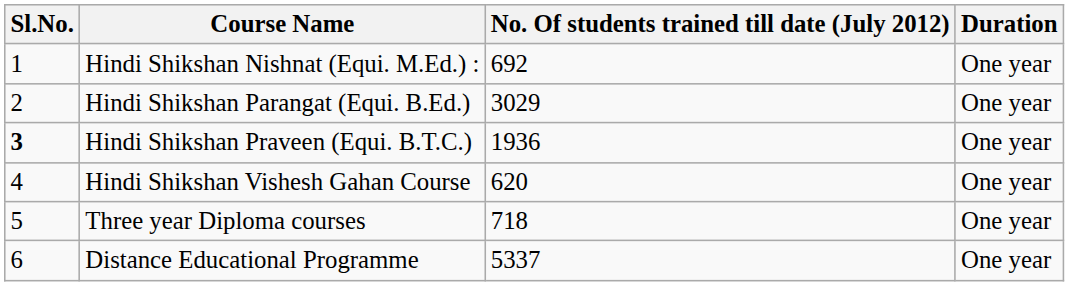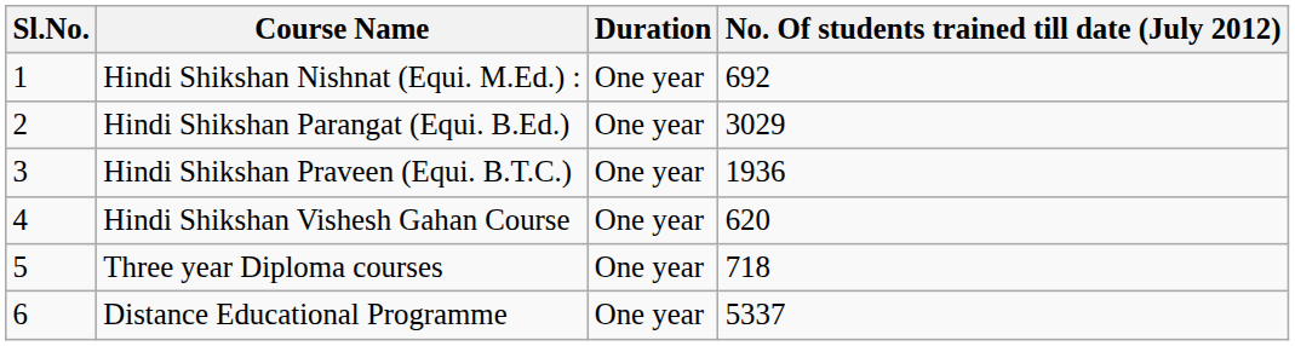columns swapped: Duration <-> No. Of students trained till date (July 2012)
Hindi Shikshan Praveen (Equi. B.T.C.) | Sl.No.: bold -> normal
